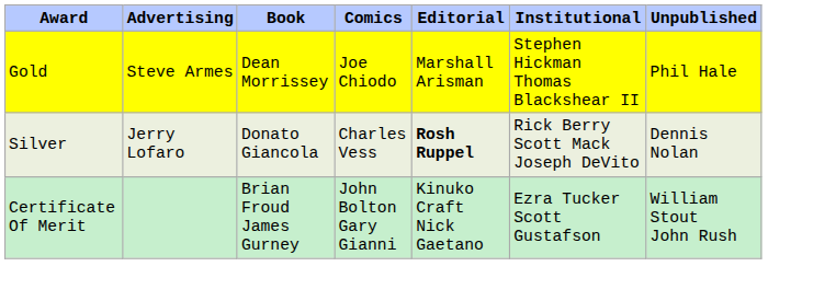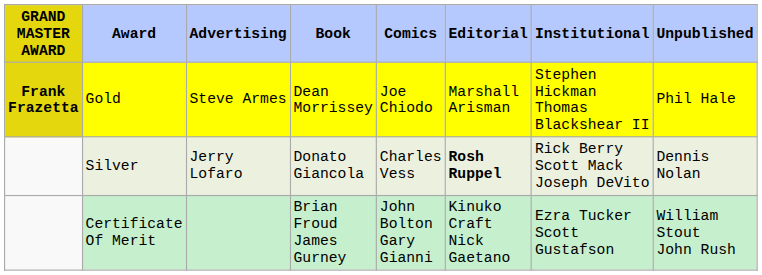+ column: GRAND MASTER AWARD | Frank Frazetta
